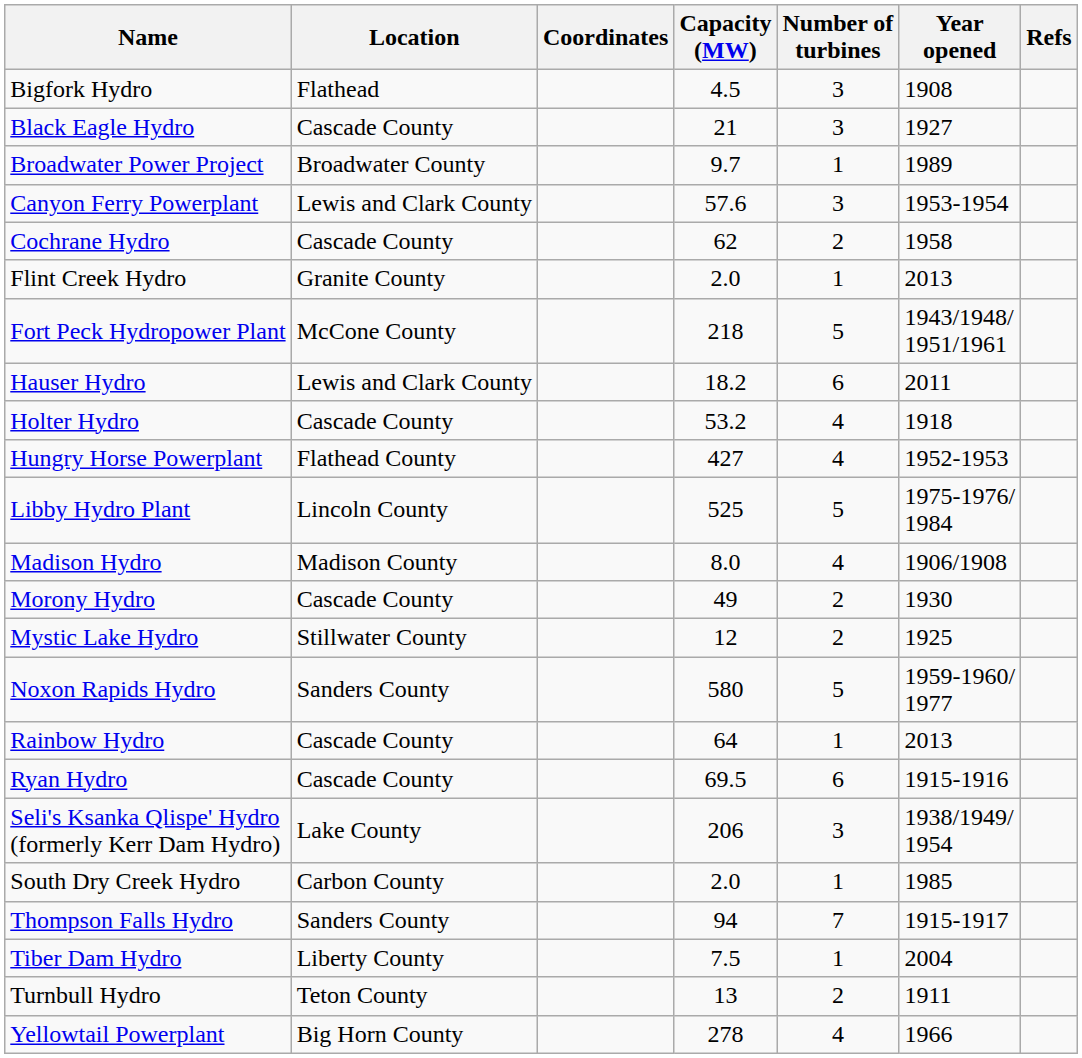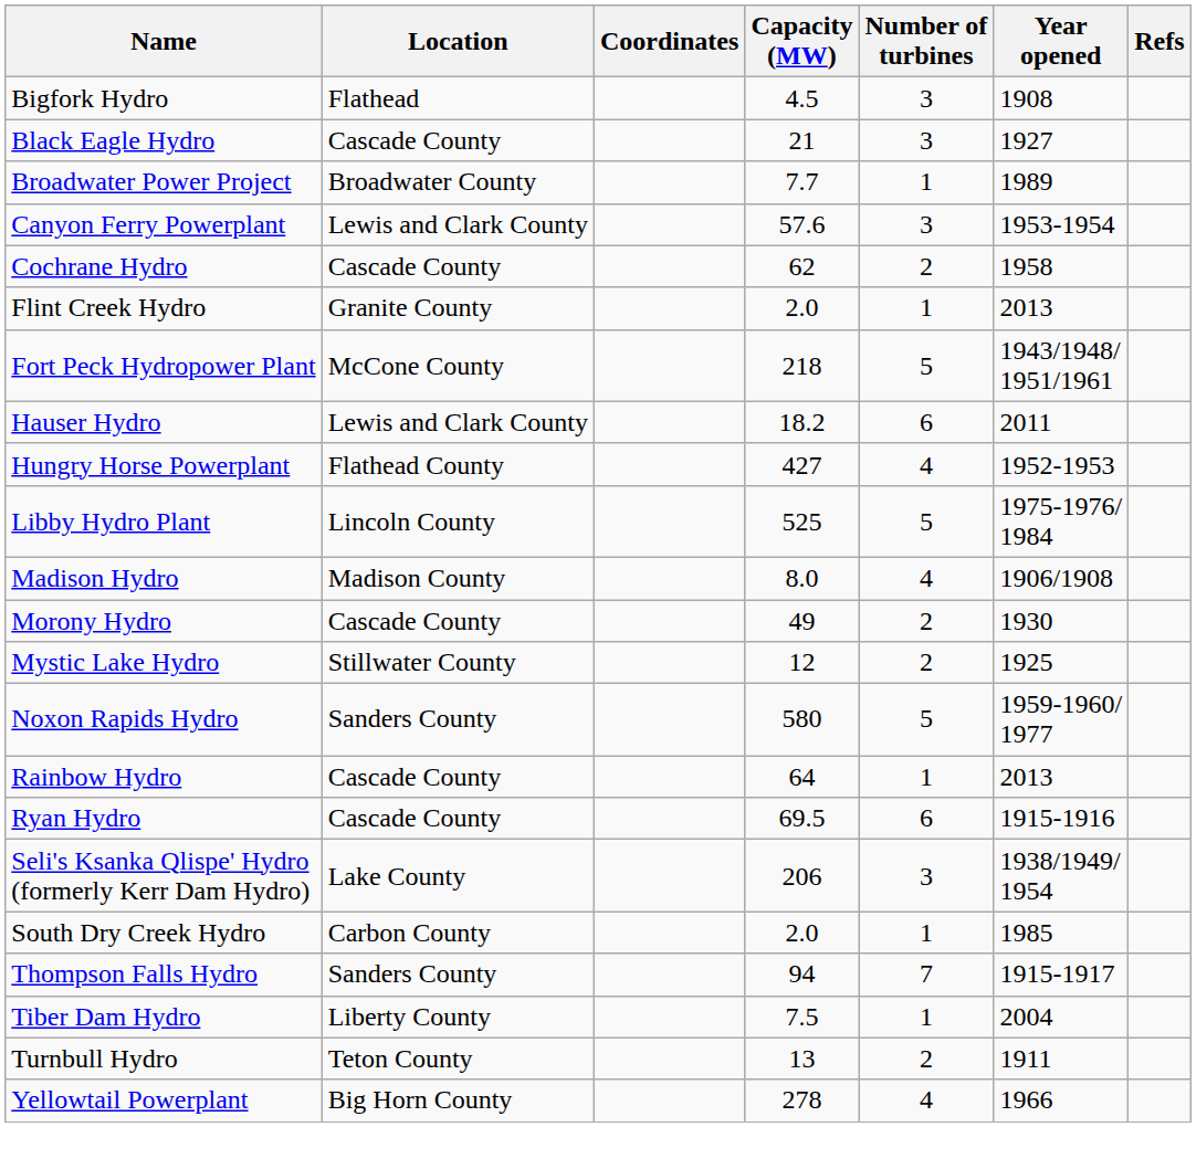Broadwater Power Project | Capacity (MW): 9.7 -> 7.7
- row: Holter Hydro | Cascade County | 53.2 | 4 | 1918
